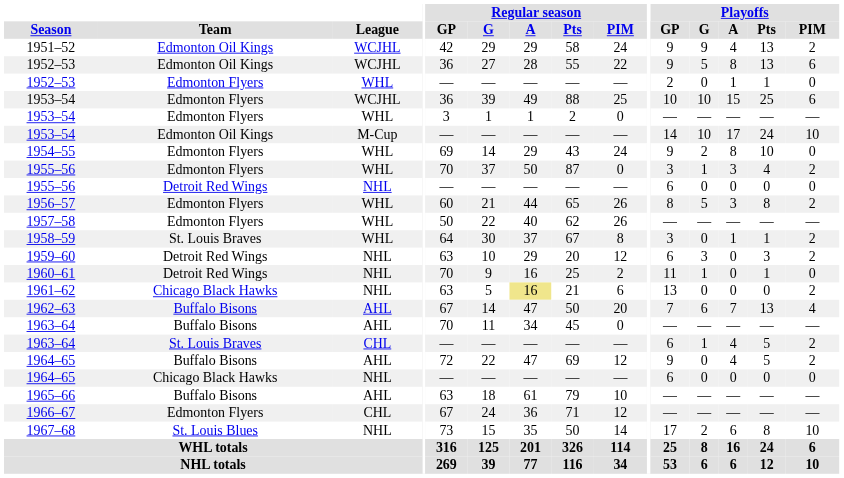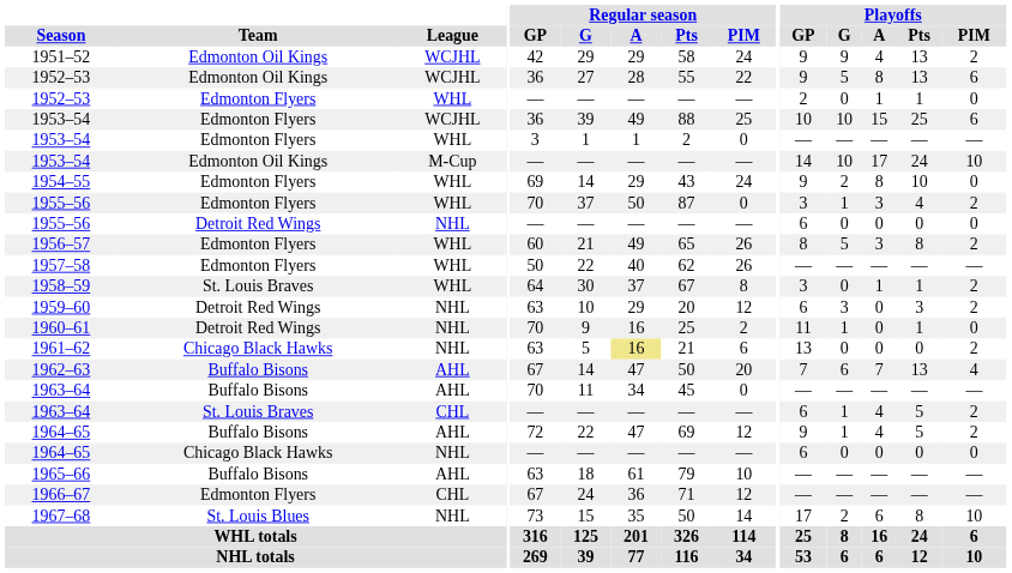1956–57 | Regular season / A: 44 -> 49
1964–65 / AHL | Playoffs / G: 0 -> 1
